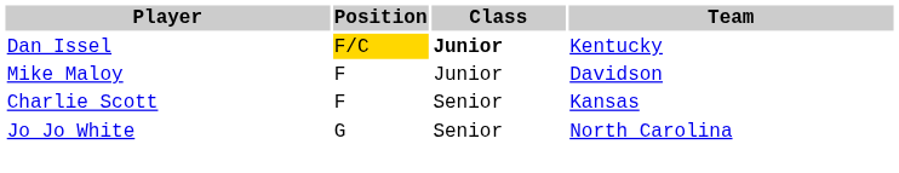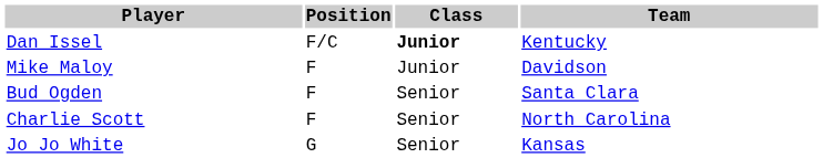Dan Issel | Position: gold background -> no background
+ row: Bud Ogden | F | Senior | Santa Clara
Charlie Scott | Team: Kansas -> North Carolina
Jo Jo White | Team: North Carolina -> Kansas
